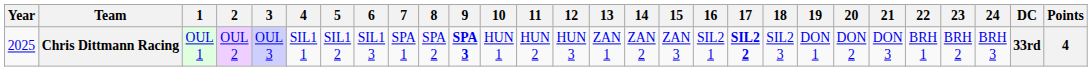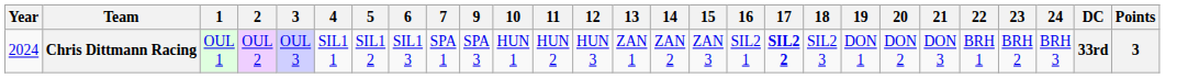- column: 8 | SPA 2
Chris Dittmann Racing | Year: 2025 -> 2024
Chris Dittmann Racing | 9: bold -> normal
Chris Dittmann Racing | Points: 4 -> 3
